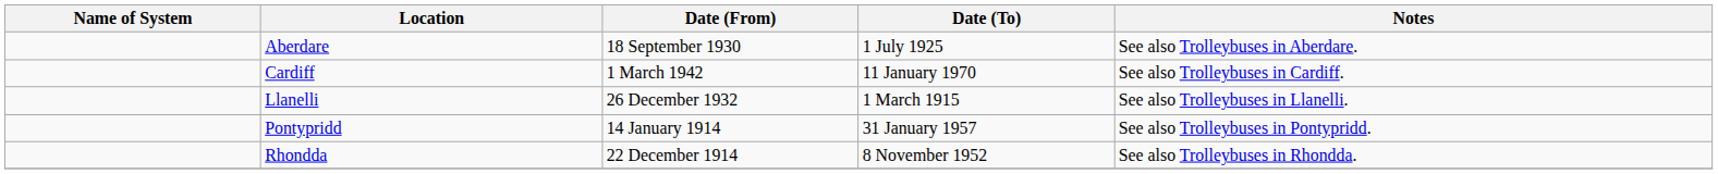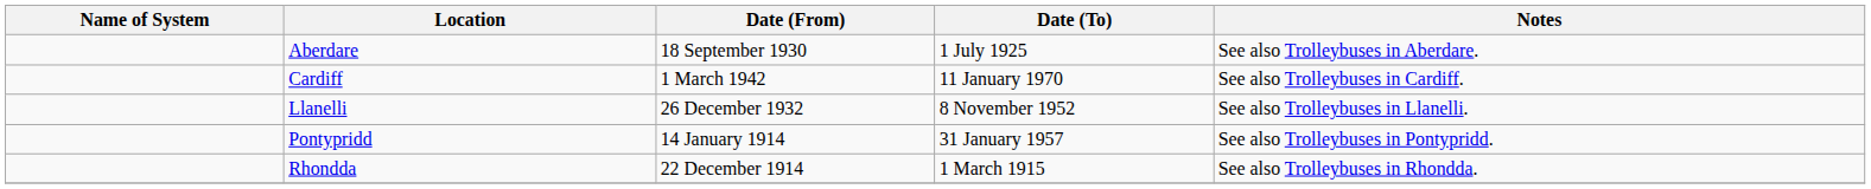Llanelli | Date (To): 1 March 1915 -> 8 November 1952
Rhondda | Date (To): 8 November 1952 -> 1 March 1915
